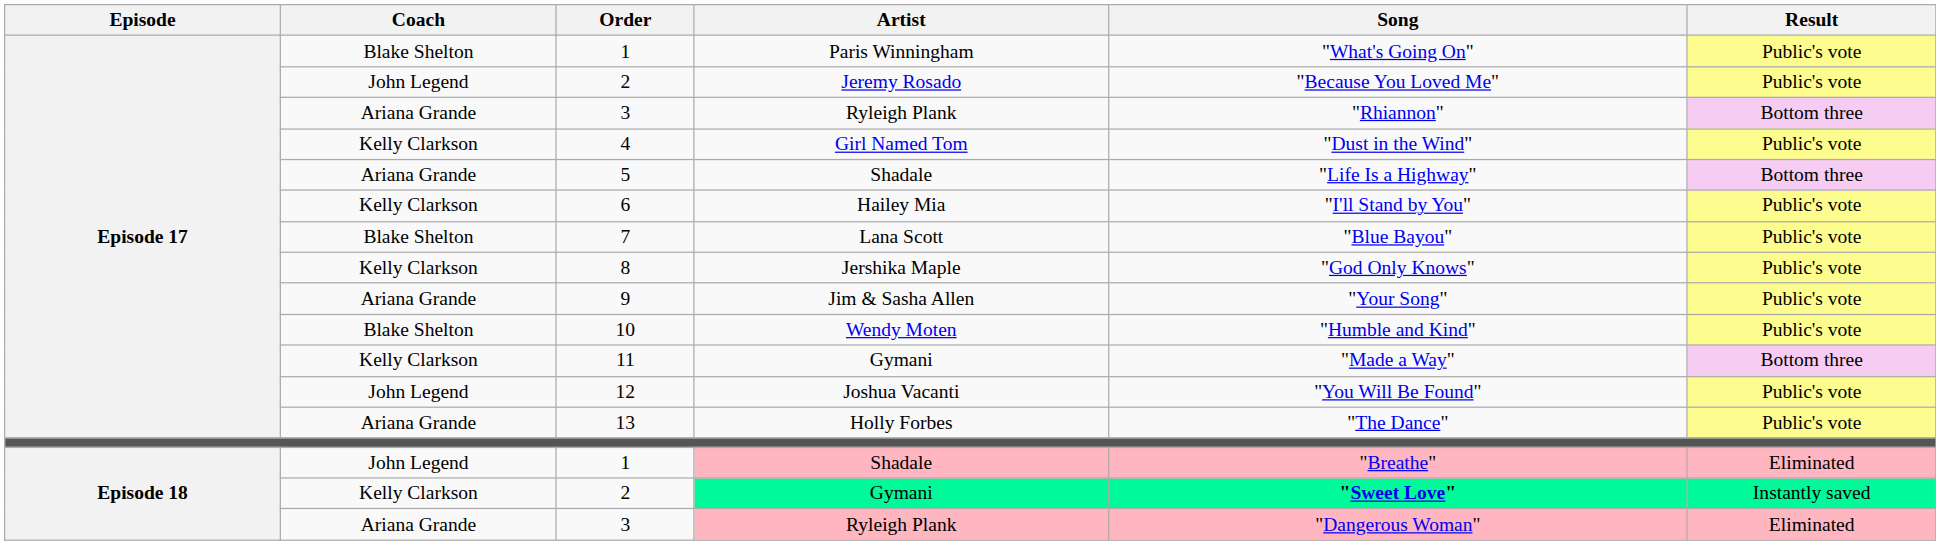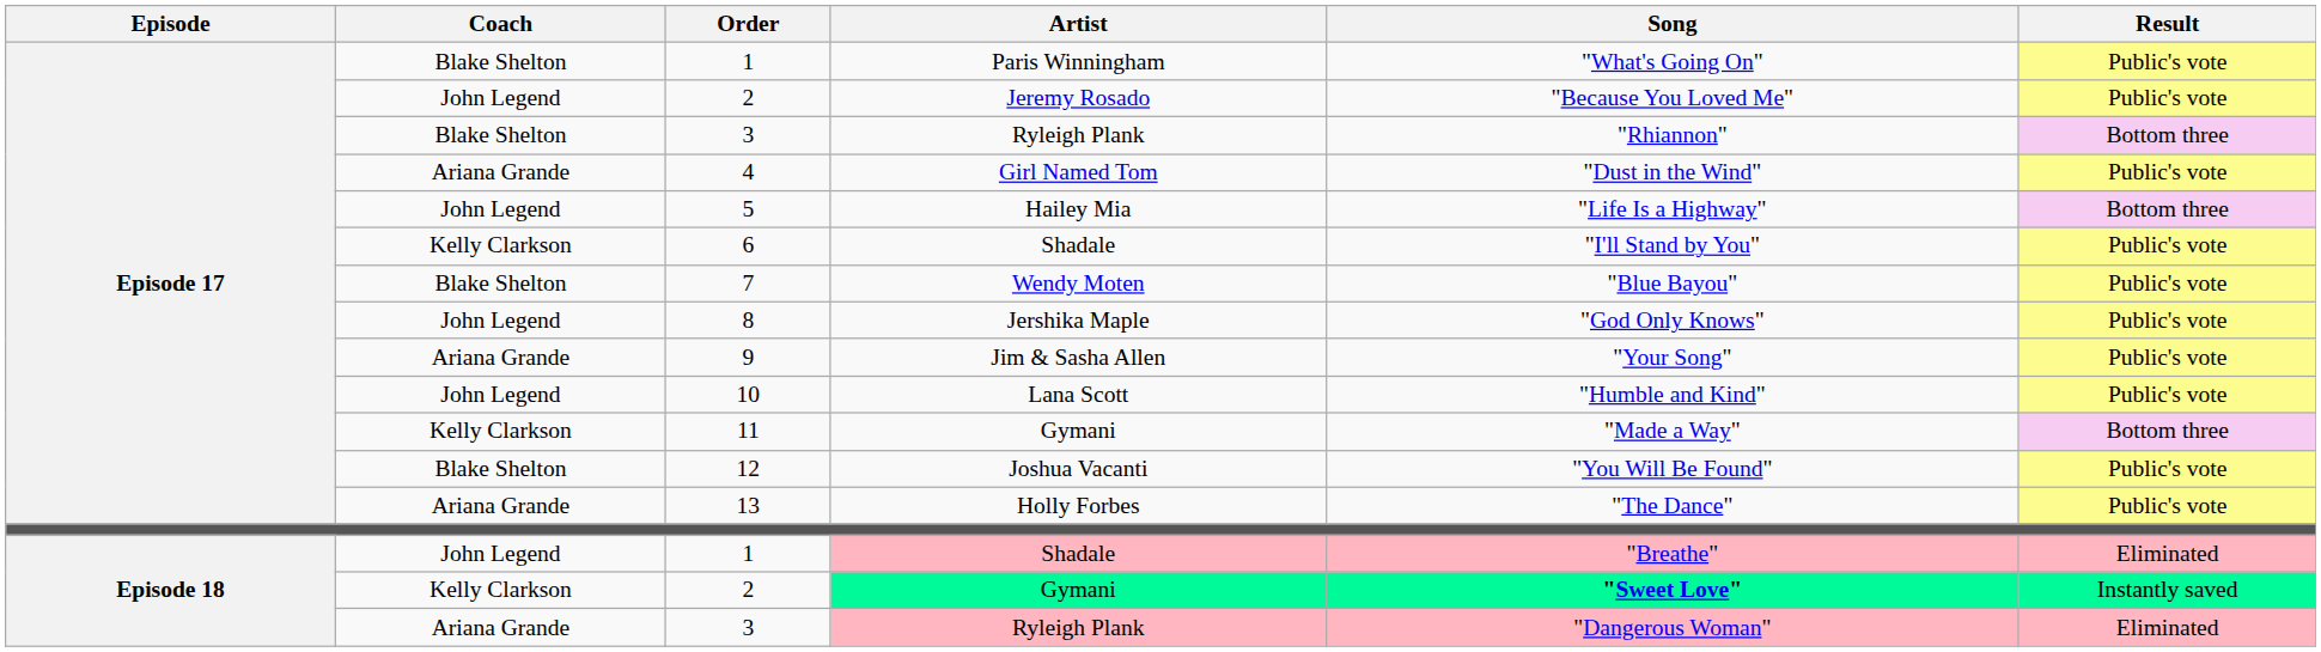Episode 17 / 3 | Coach: Ariana Grande -> Blake Shelton
4 | Coach: Kelly Clarkson -> Ariana Grande
5 | Coach: Ariana Grande -> John Legend
5 | Artist: Shadale -> Hailey Mia
6 | Artist: Hailey Mia -> Shadale
7 | Artist: Lana Scott -> Wendy Moten
8 | Coach: Kelly Clarkson -> John Legend
10 | Coach: Blake Shelton -> John Legend
10 | Artist: Wendy Moten -> Lana Scott
12 | Coach: John Legend -> Blake Shelton
